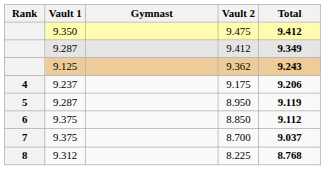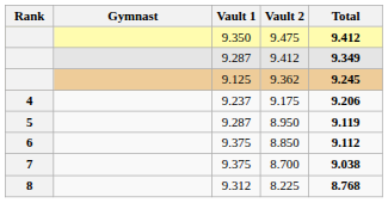columns swapped: Gymnast <-> Vault 1
9.362 | Total: 9.243 -> 9.245
8.700 | Total: 9.037 -> 9.038
